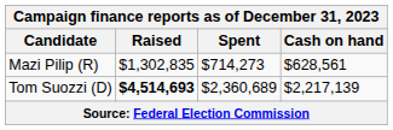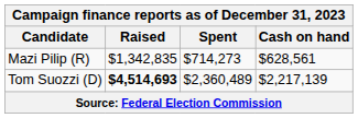Mazi Pilip (R) | Raised: $1,302,835 -> $1,342,835
Tom Suozzi (D) | Spent: $2,360,689 -> $2,360,489
